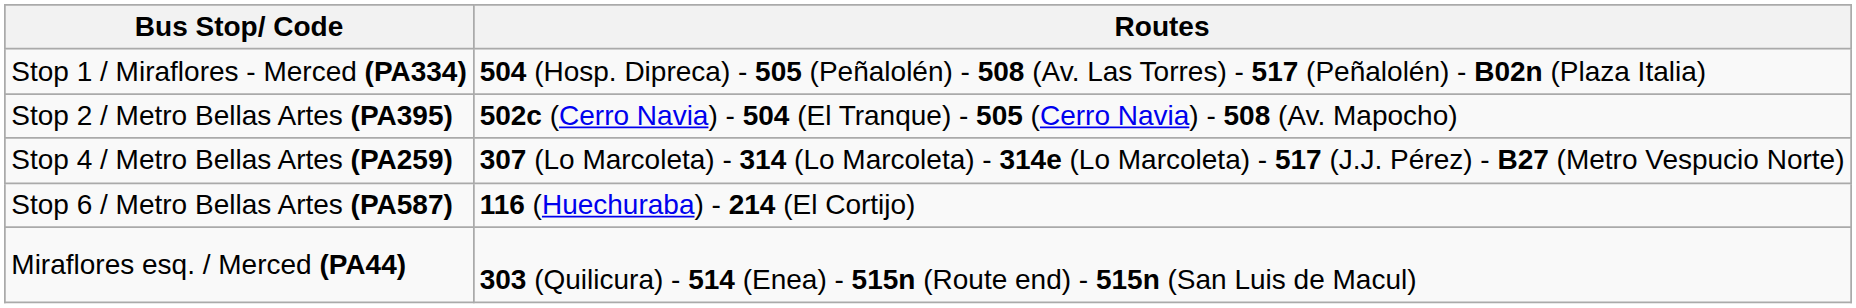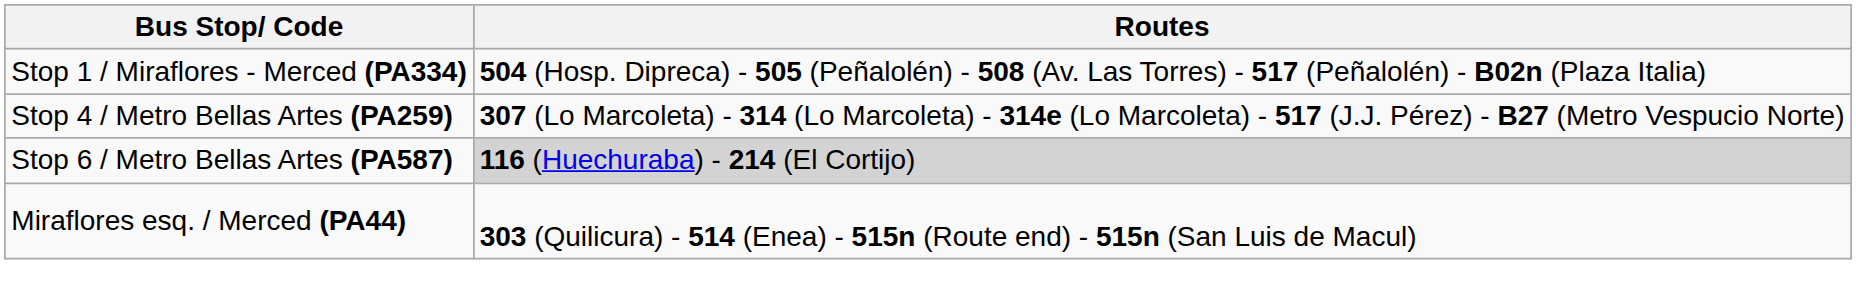- row: Stop 2 / Metro Bellas Artes (PA395) | 502c (Cerro Navia) - 504 (El Tranque) - 505 (Cerro Navia) - 508 (Av. Mapocho)
Stop 6 / Metro Bellas Artes (PA587) | Routes: no background -> lightgrey background
